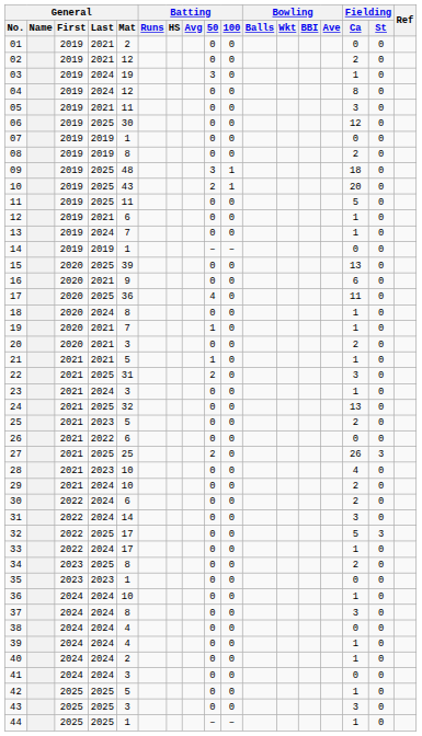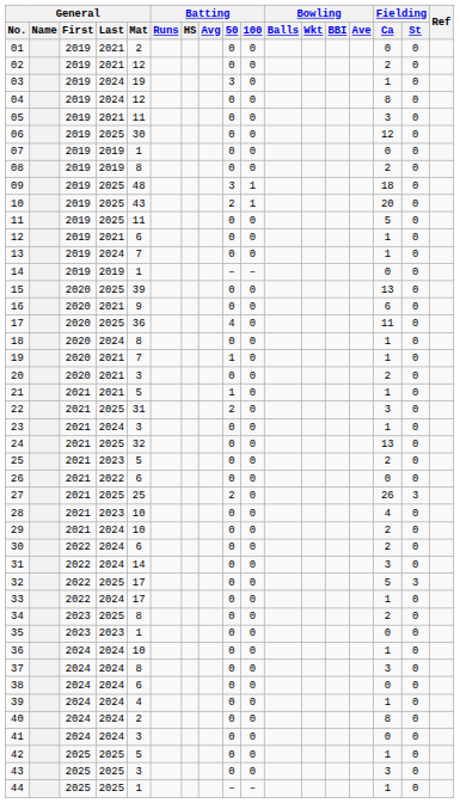38 | General / Mat: 4 -> 6
40 | Fielding / Ca: 1 -> 8
